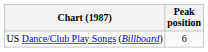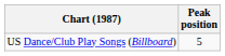US Dance/Club Play Songs (Billboard) | Peak position: 6 -> 5
